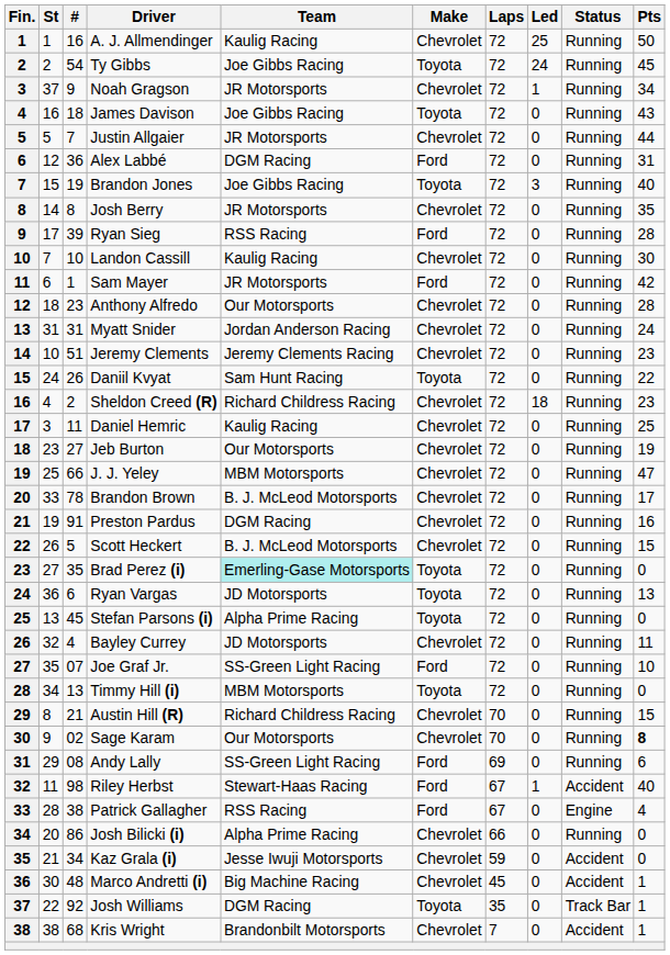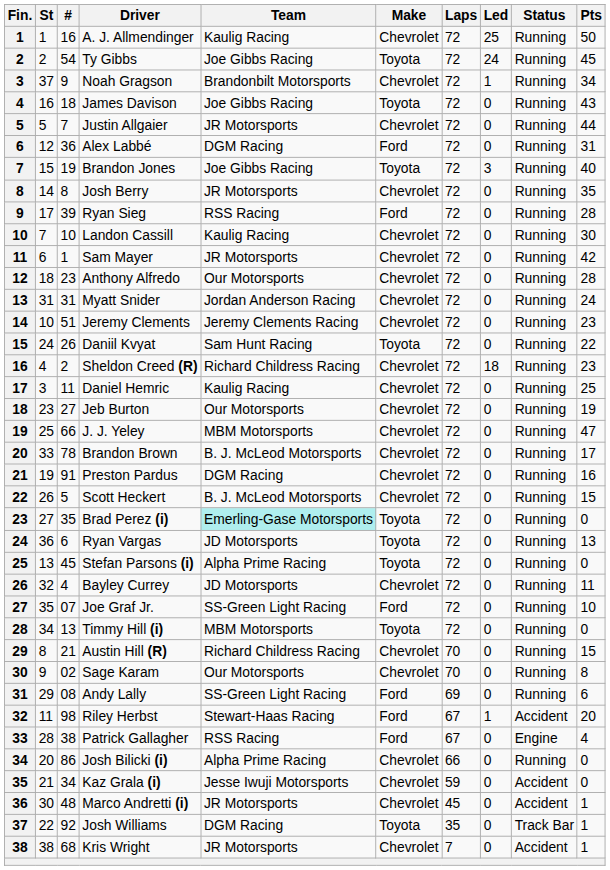Noah Gragson | Team: JR Motorsports -> Brandonbilt Motorsports
Sam Mayer | Make: Ford -> Chevrolet
Sage Karam | Pts: bold -> normal
Riley Herbst | Pts: 40 -> 20
Marco Andretti (i) | Team: Big Machine Racing -> JR Motorsports
Kris Wright | Team: Brandonbilt Motorsports -> JR Motorsports
